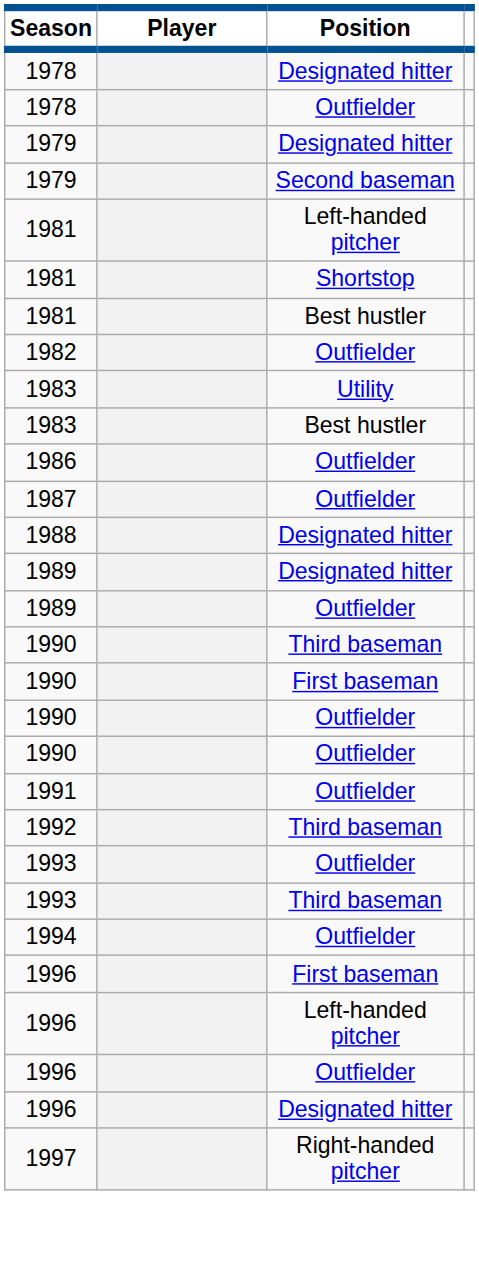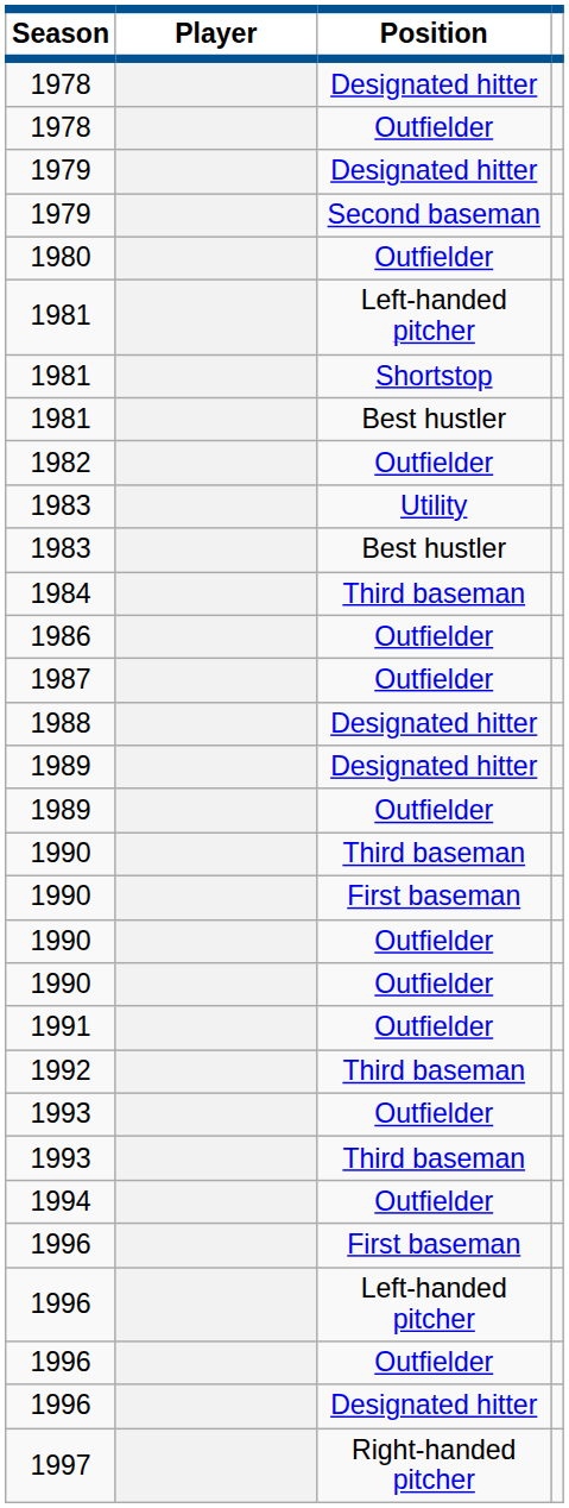+ row: 1980 | Outfielder
+ row: 1984 | Third baseman
